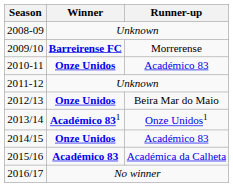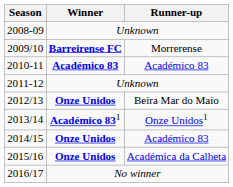2010-11 | Winner: Onze Unidos -> Académico 83
2015/16 | Winner: Académico 83 -> Onze Unidos
